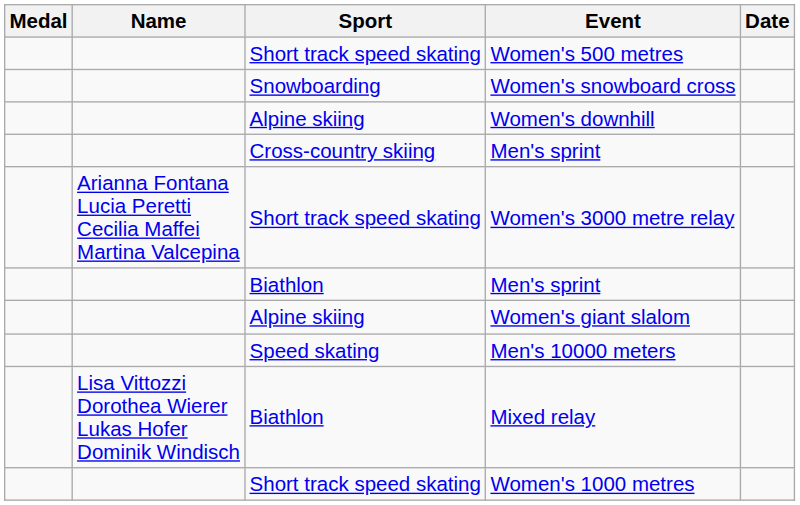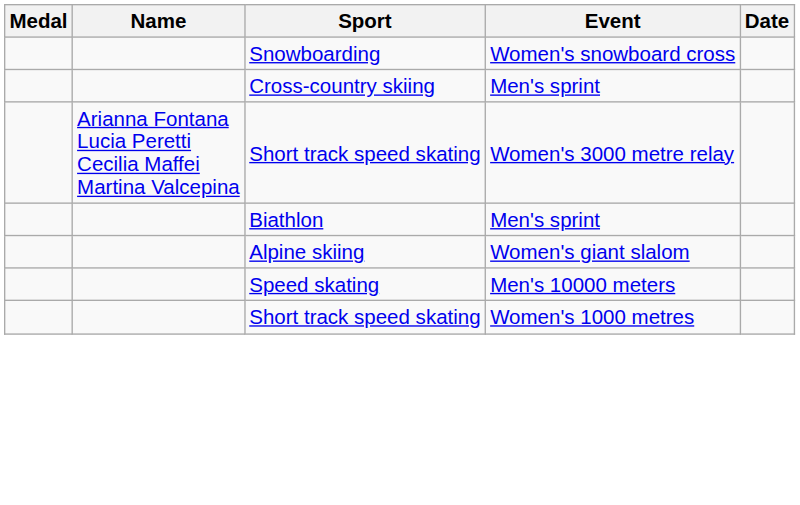- row: Short track speed skating | Women's 500 metres
- row: Alpine skiing | Women's downhill
- row: Lisa Vittozzi Dorothea Wierer Lukas Hofer Dominik Windisch | Biathlon | Mixed relay
